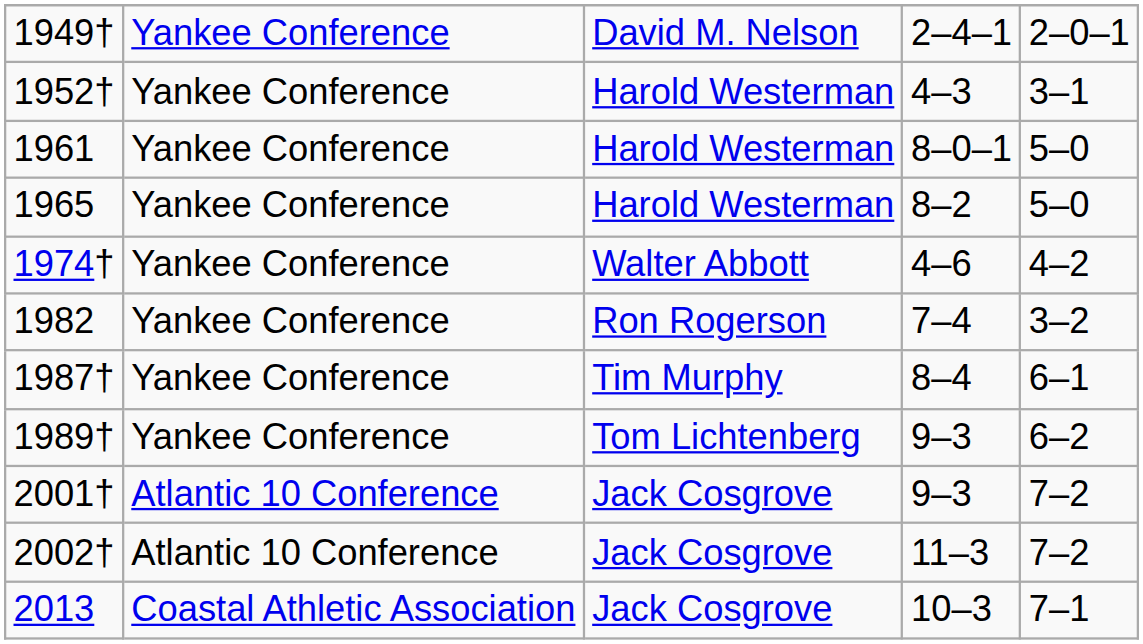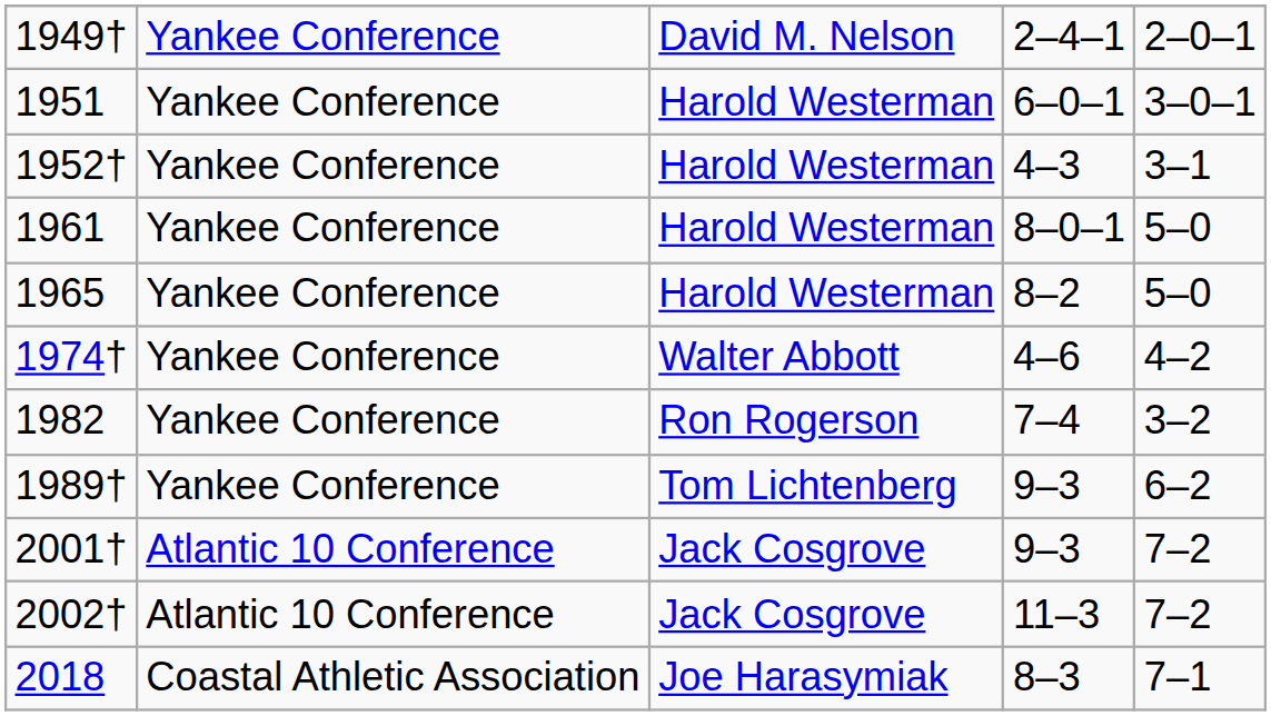+ row: 1951 | Yankee Conference | Harold Westerman | 6–0–1 | 3–0–1
- row: 1987† | Yankee Conference | Tim Murphy | 8–4 | 6–1
- row: 2013 | Coastal Athletic Association | Jack Cosgrove | 10–3 | 7–1
+ row: 2018 | Coastal Athletic Association | Joe Harasymiak | 8–3 | 7–1
